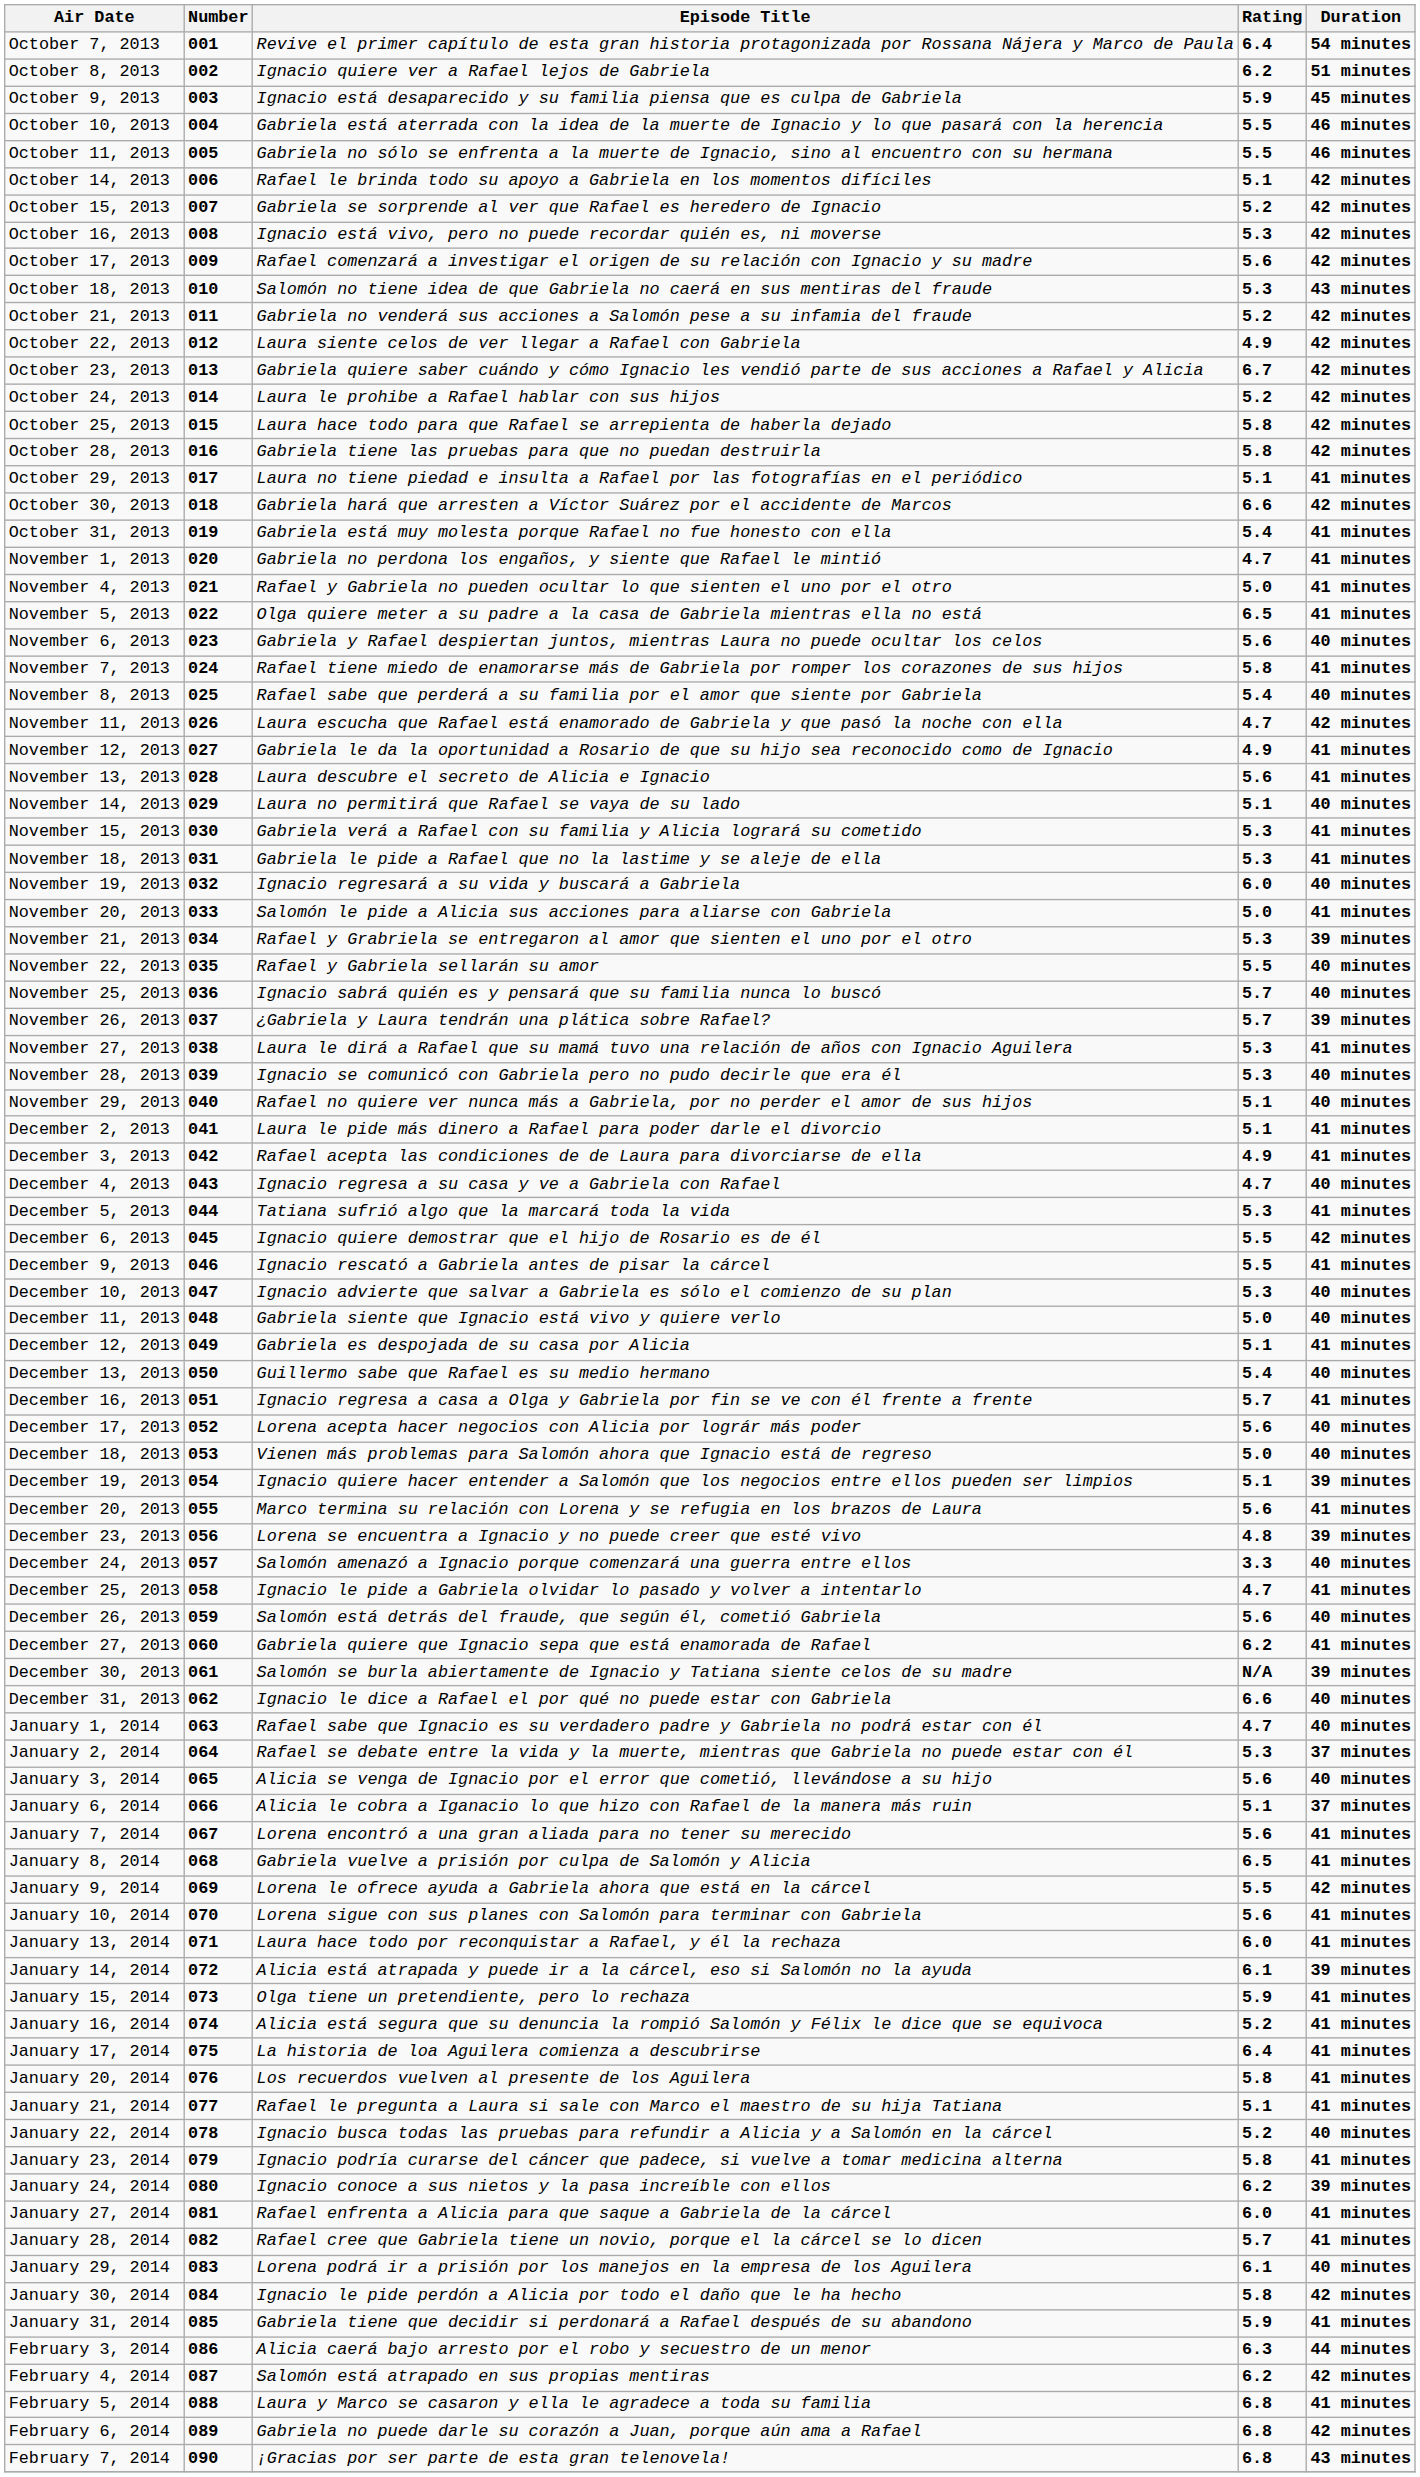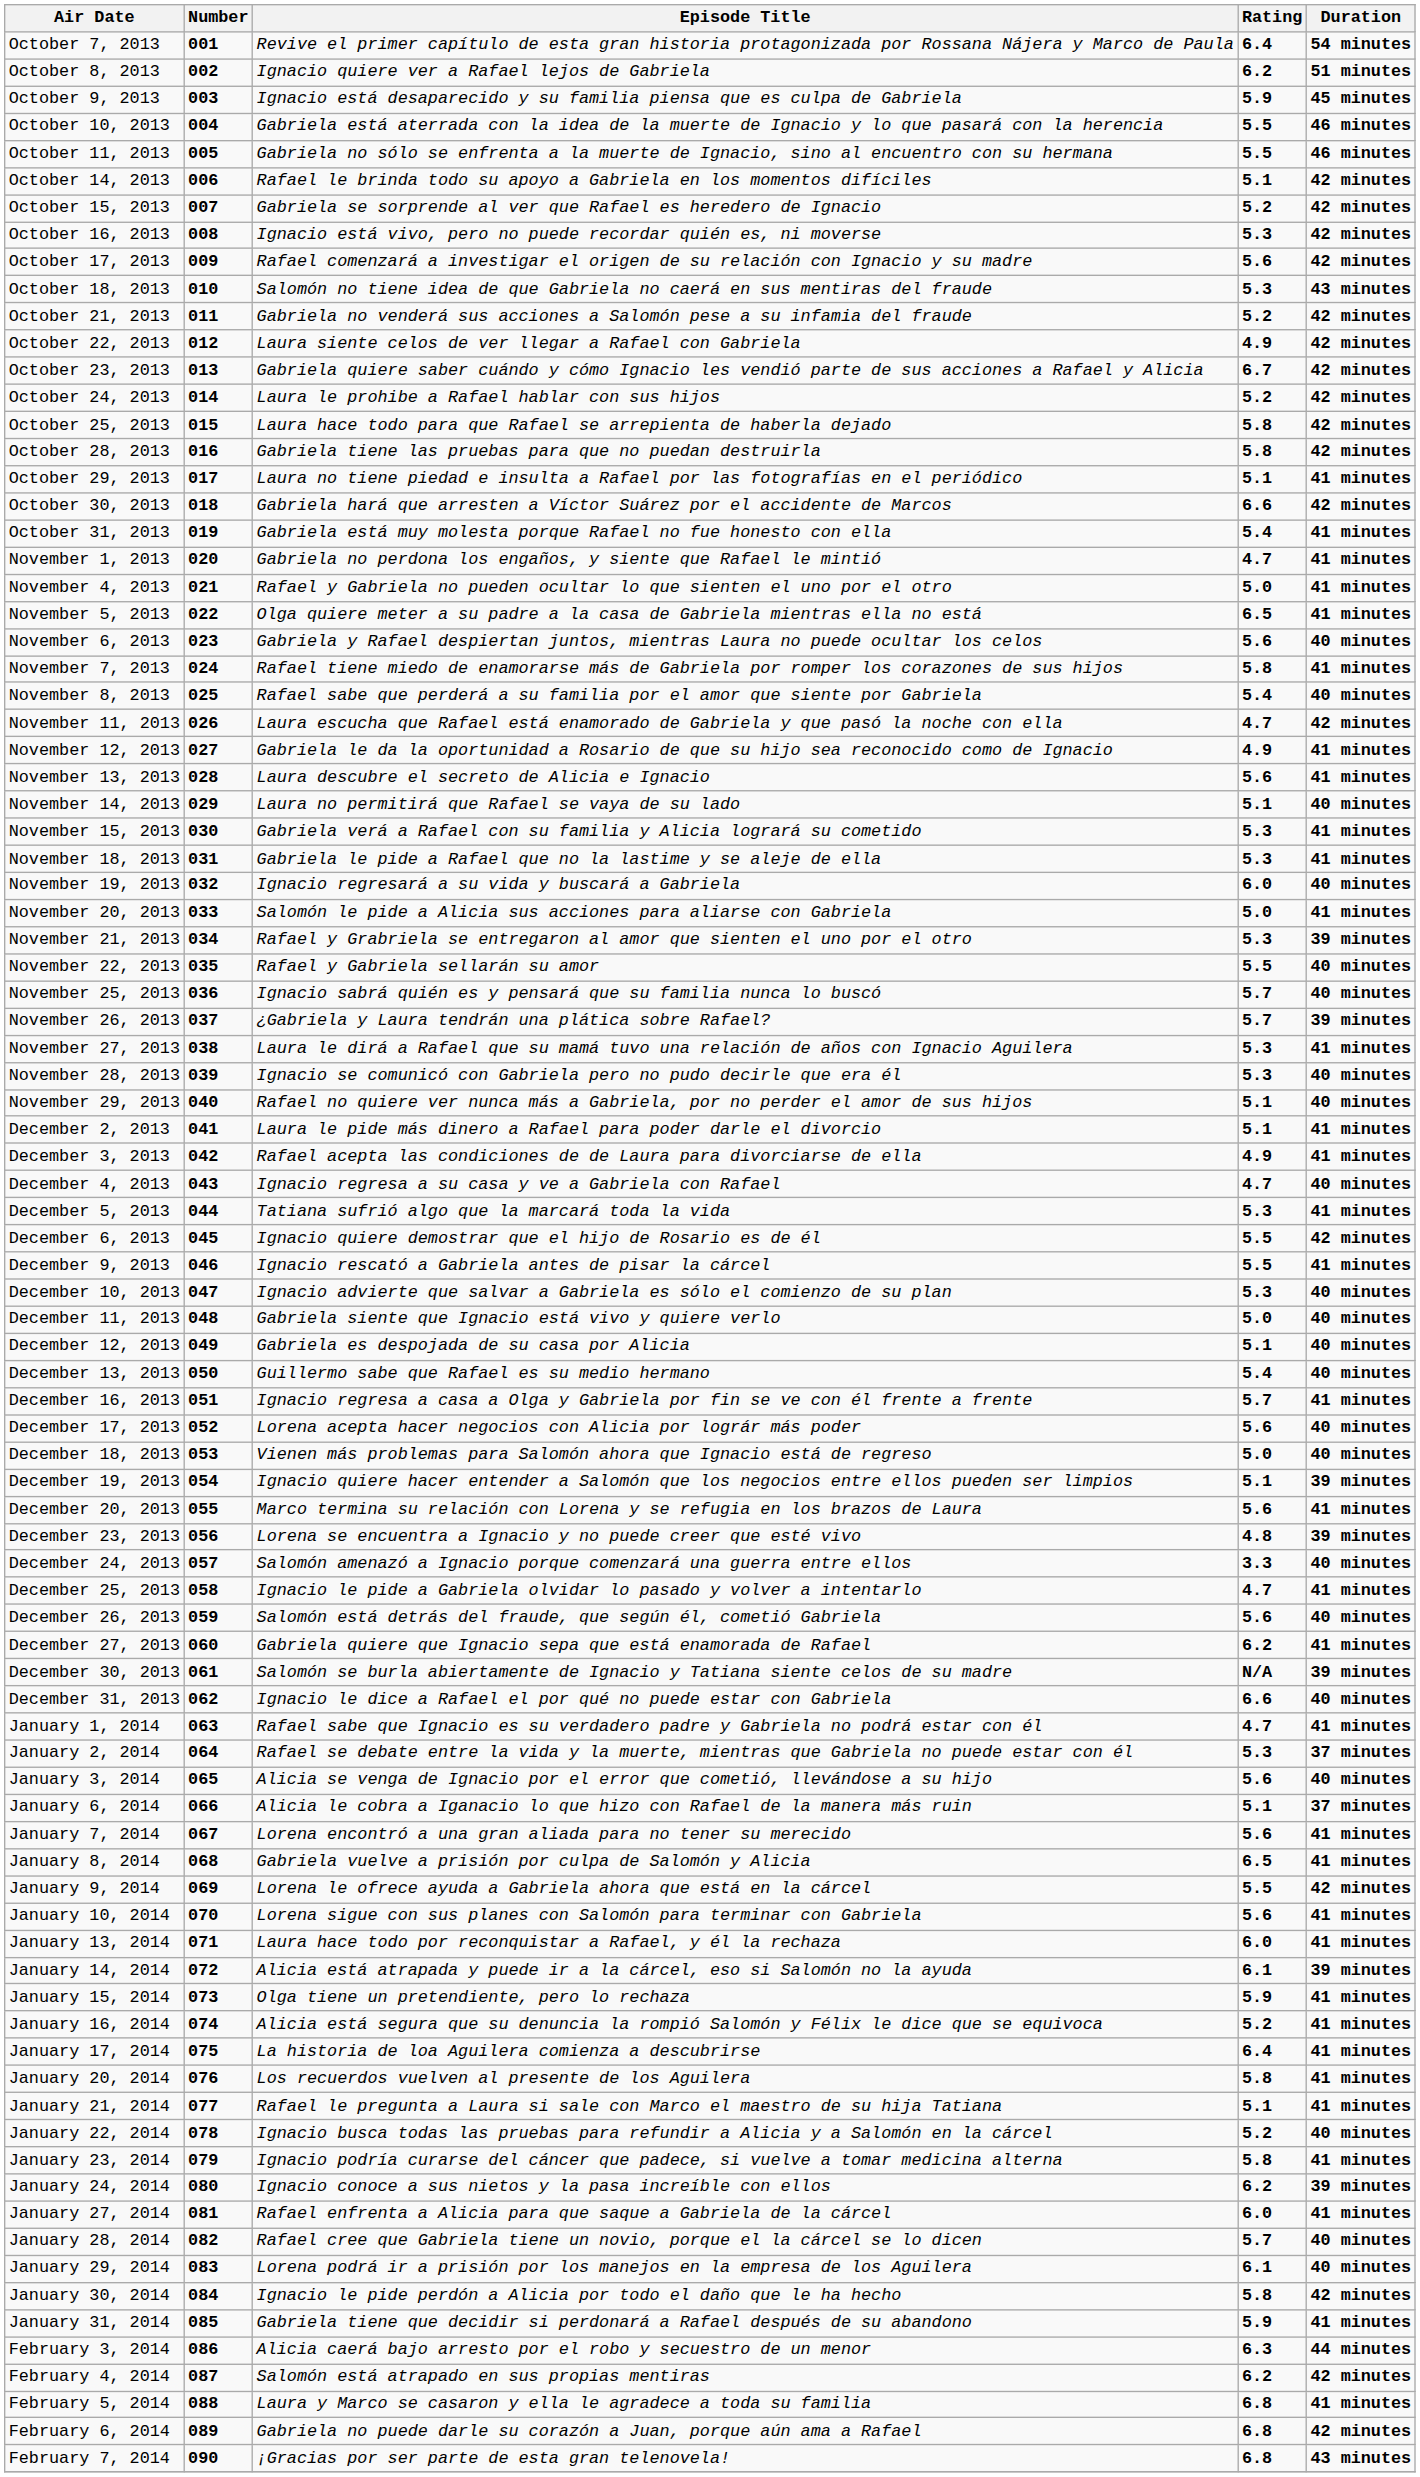December 12, 2013 | Duration: 41 minutes -> 40 minutes
January 1, 2014 | Duration: 40 minutes -> 41 minutes
January 28, 2014 | Duration: 41 minutes -> 40 minutes
